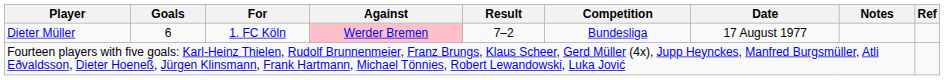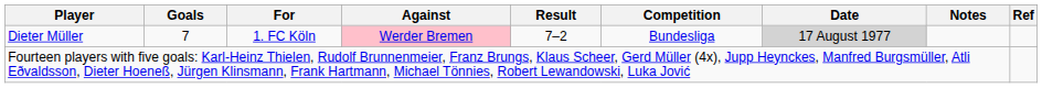Dieter Müller | Goals: 6 -> 7
Dieter Müller | Date: no background -> lightgrey background
